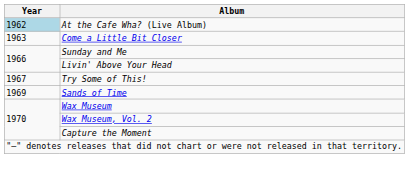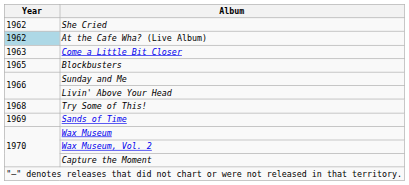+ row: 1962 | She Cried
+ row: 1965 | Blockbusters
Try Some of This! | Year: 1967 -> 1968
